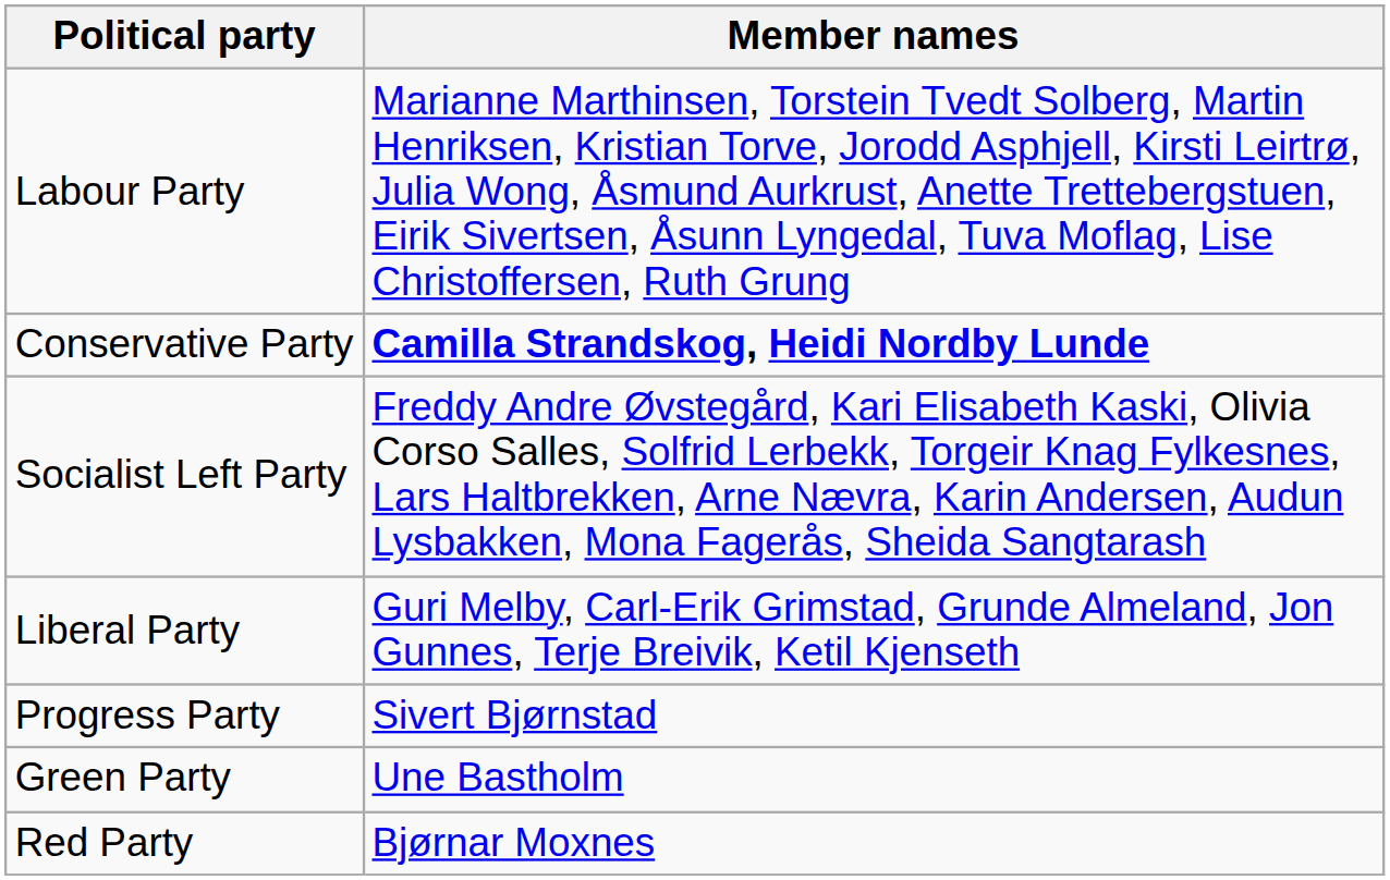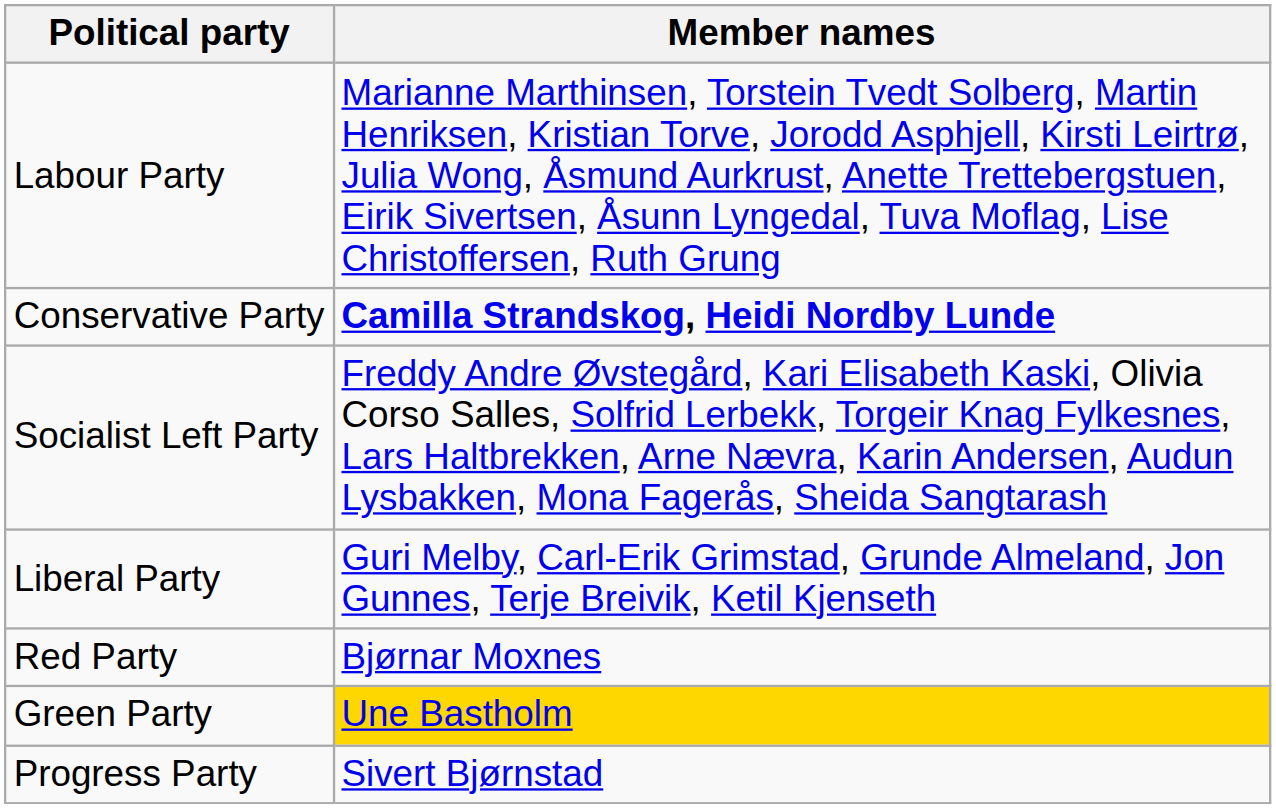rows swapped: Progress Party <-> Red Party
Green Party | Member names: no background -> gold background
